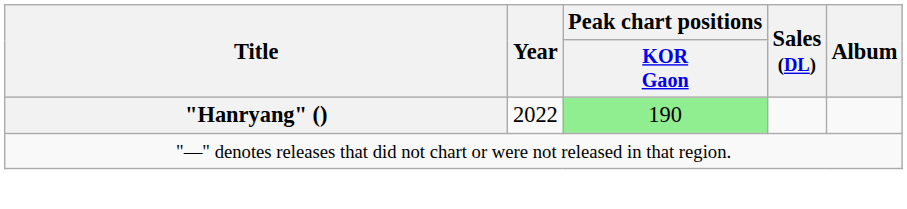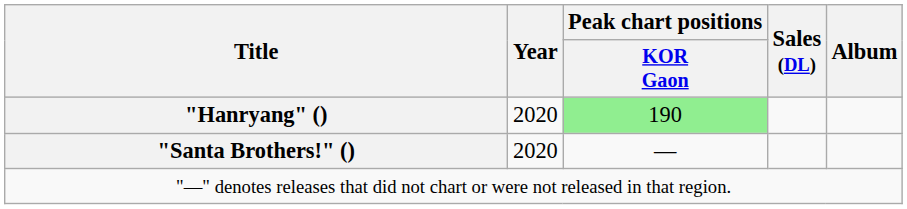"Hanryang" () | Year: 2022 -> 2020
+ row: "Santa Brothers!" () | 2020 | —
